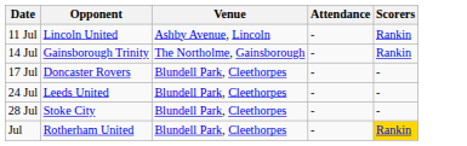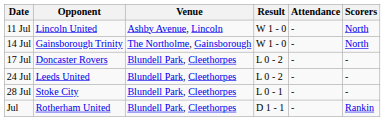+ column: Result | W 1 - 0 | W 1 - 0 | L 0 - 2 | L 0 - 2 | L 0 - 1 | D 1 - 1
11 Jul | Scorers: Rankin -> North
14 Jul | Scorers: Rankin -> North
Jul | Scorers: gold background -> no background
